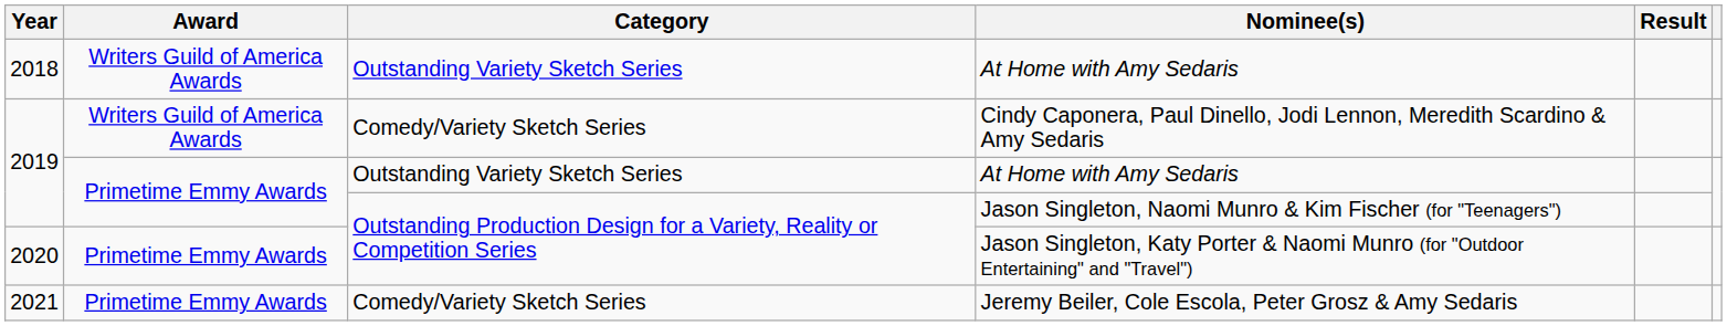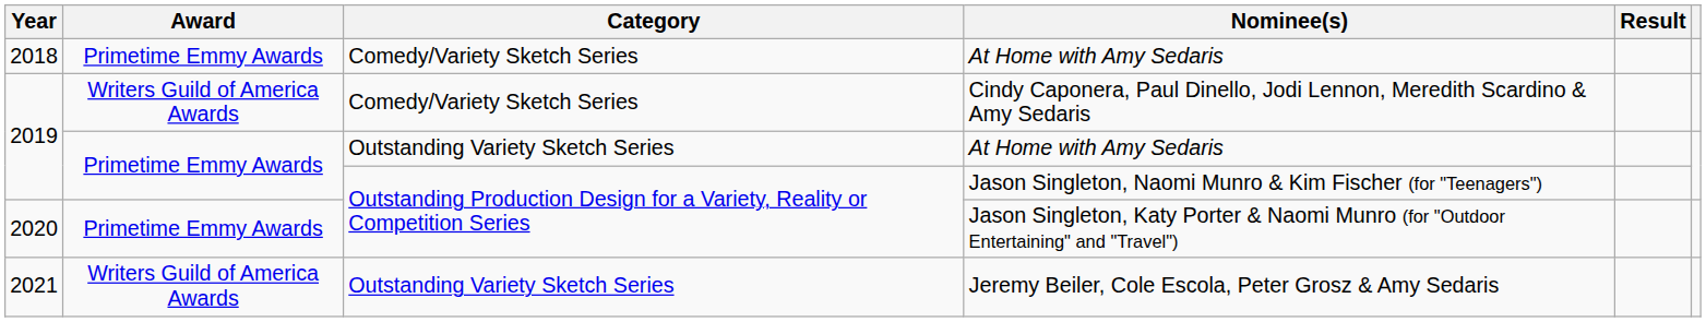2018 / At Home with Amy Sedaris | Award: Writers Guild of America Awards -> Primetime Emmy Awards
2018 / At Home with Amy Sedaris | Category: Outstanding Variety Sketch Series -> Comedy/Variety Sketch Series
Jeremy Beiler, Cole Escola, Peter Grosz & Amy Sedaris | Award: Primetime Emmy Awards -> Writers Guild of America Awards
Jeremy Beiler, Cole Escola, Peter Grosz & Amy Sedaris | Category: Comedy/Variety Sketch Series -> Outstanding Variety Sketch Series
